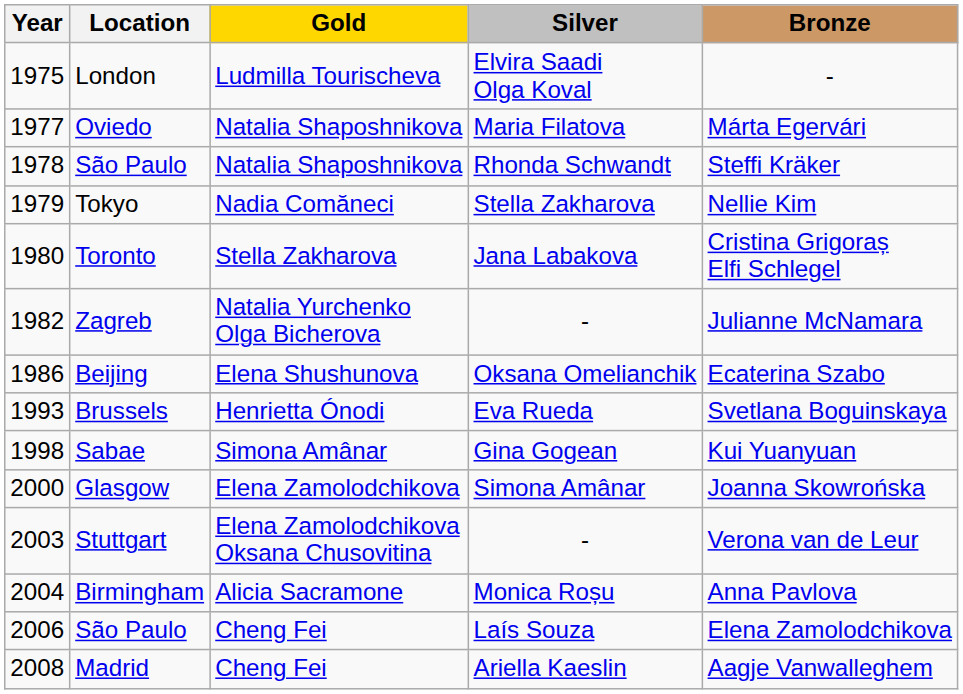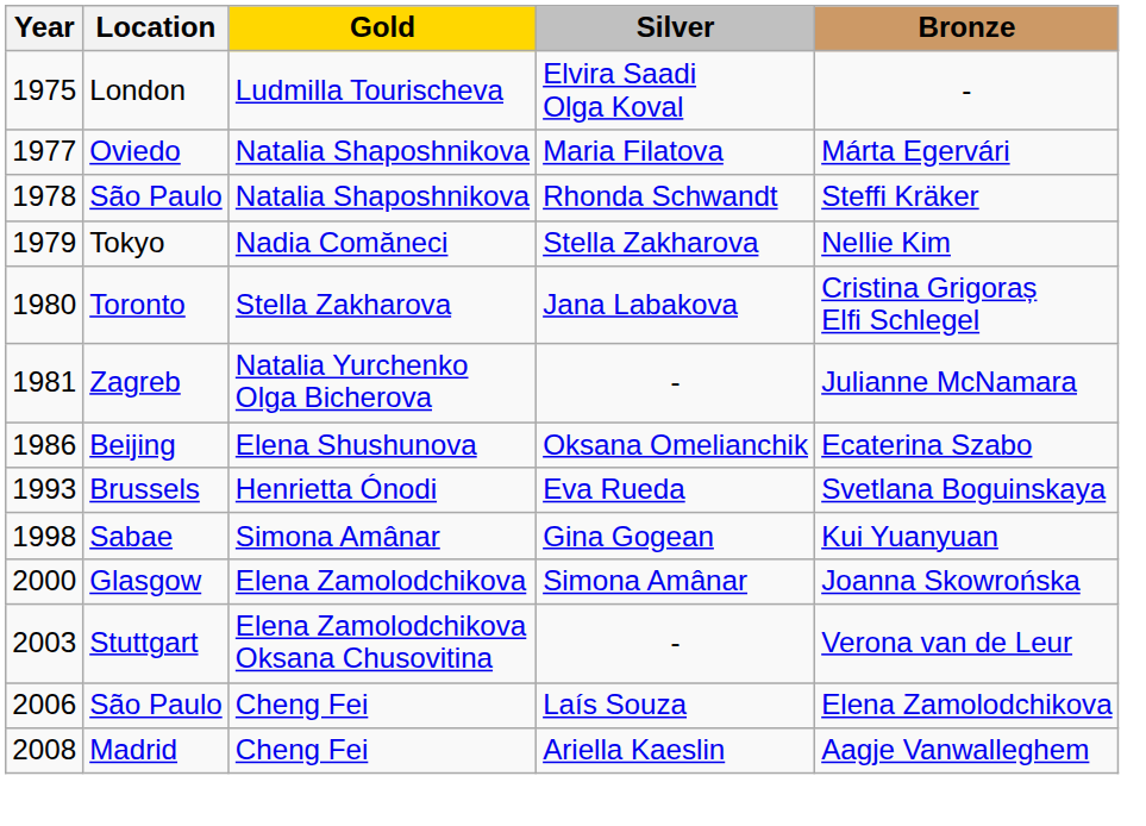Zagreb | Year: 1982 -> 1981
- row: 2004 | Birmingham | Alicia Sacramone | Monica Roșu | Anna Pavlova
